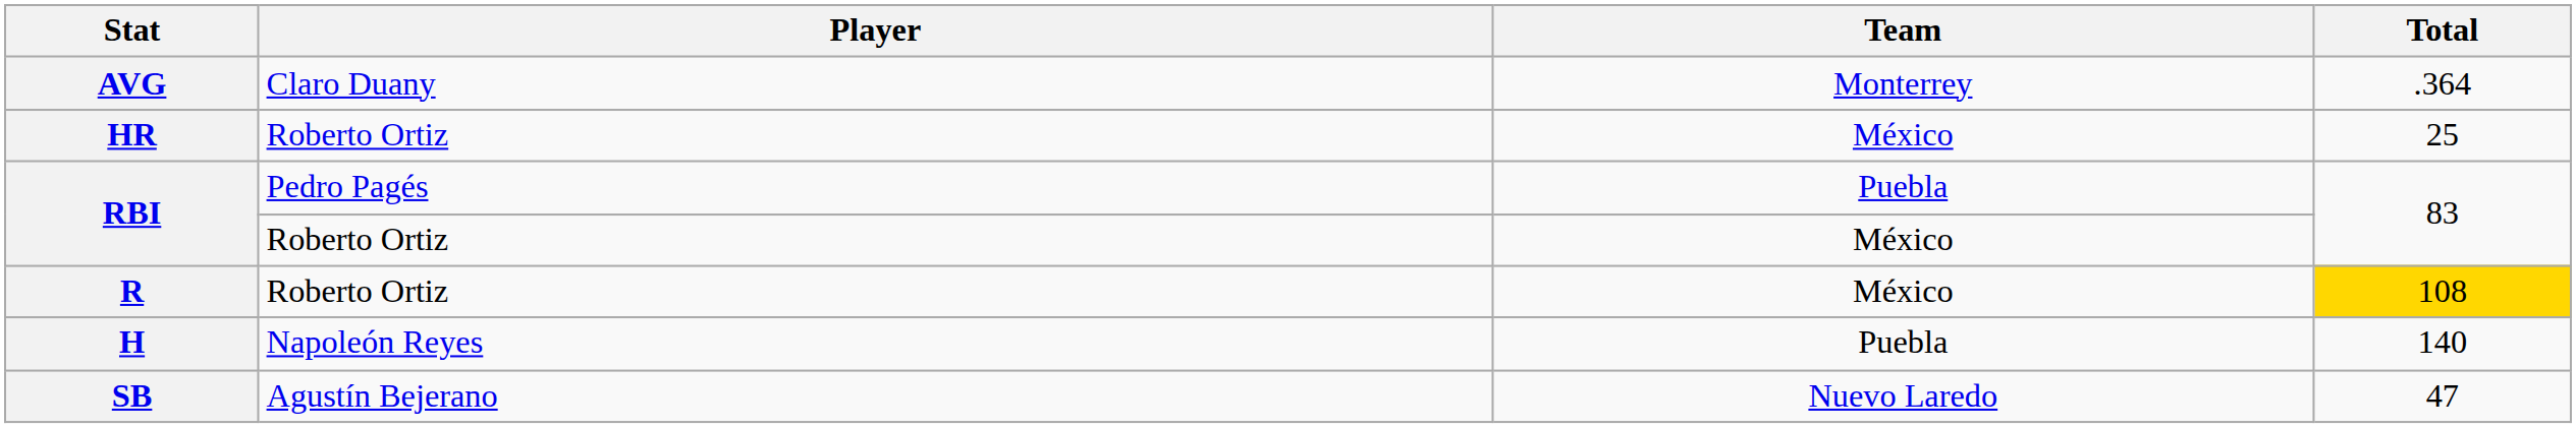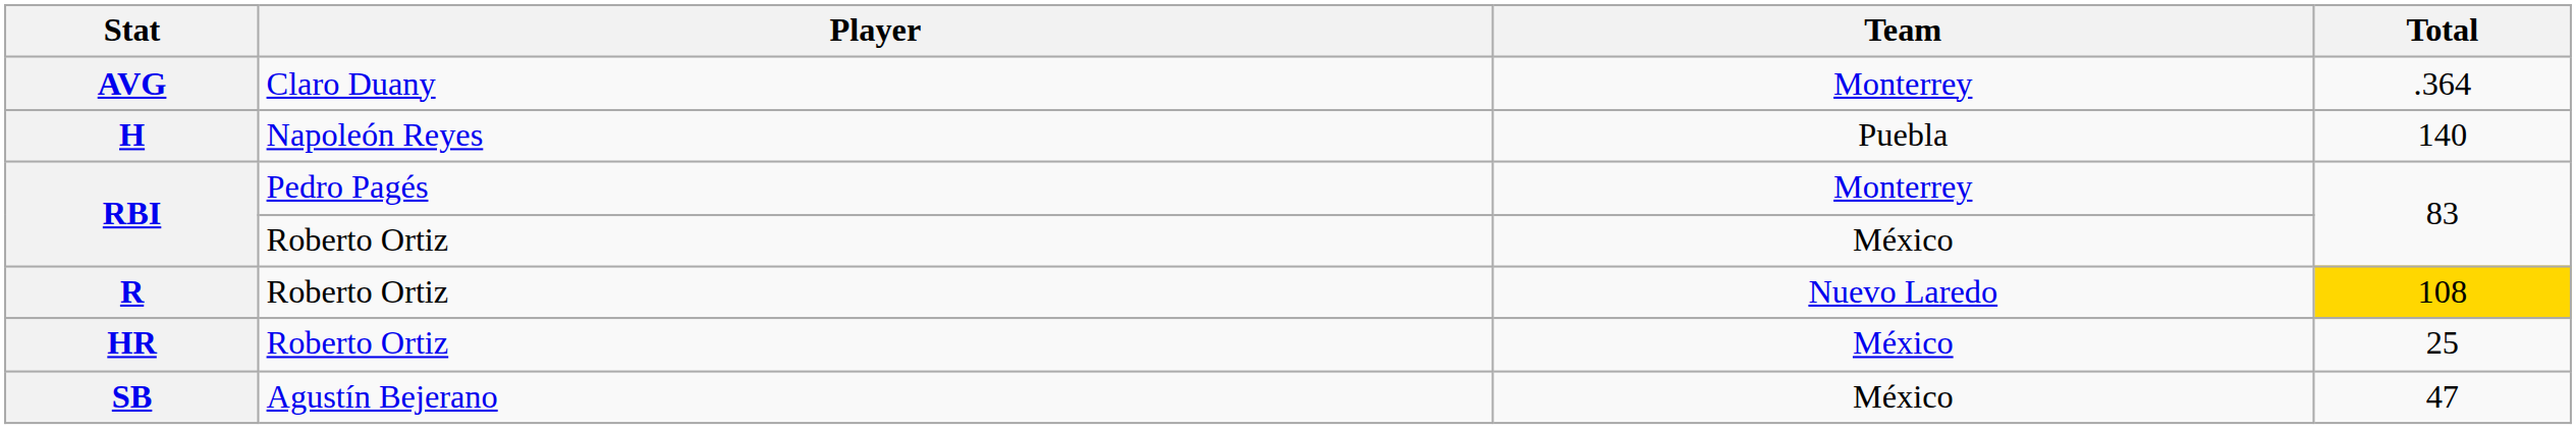rows swapped: HR <-> H
RBI / Pedro Pagés | Team: Puebla -> Monterrey
R | Team: México -> Nuevo Laredo
SB | Team: Nuevo Laredo -> México
